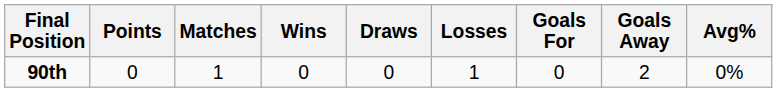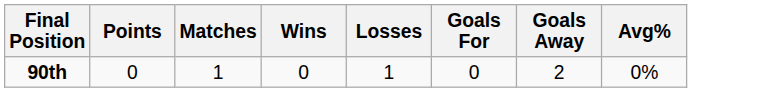- column: Draws | 0
